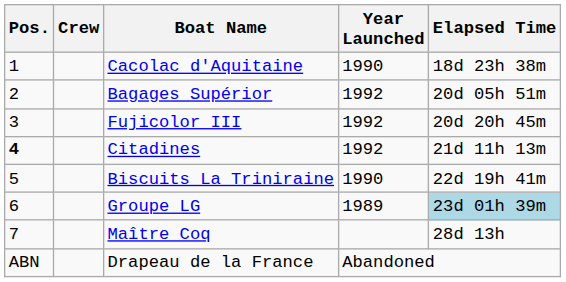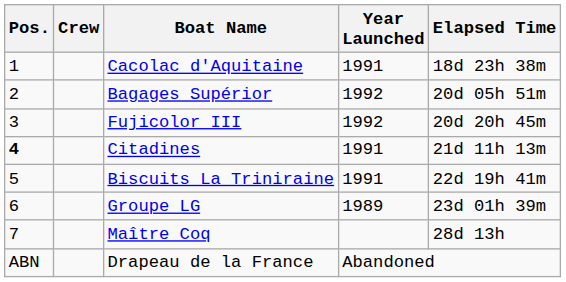Cacolac d'Aquitaine | Year Launched: 1990 -> 1991
Citadines | Year Launched: 1992 -> 1991
Biscuits La Triniraine | Year Launched: 1990 -> 1991
Groupe LG | Elapsed Time: lightblue background -> no background
